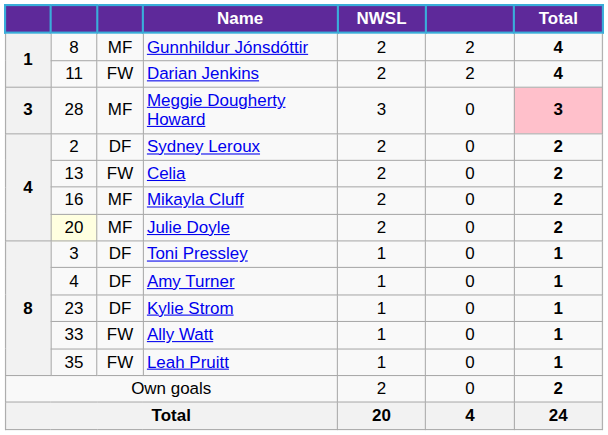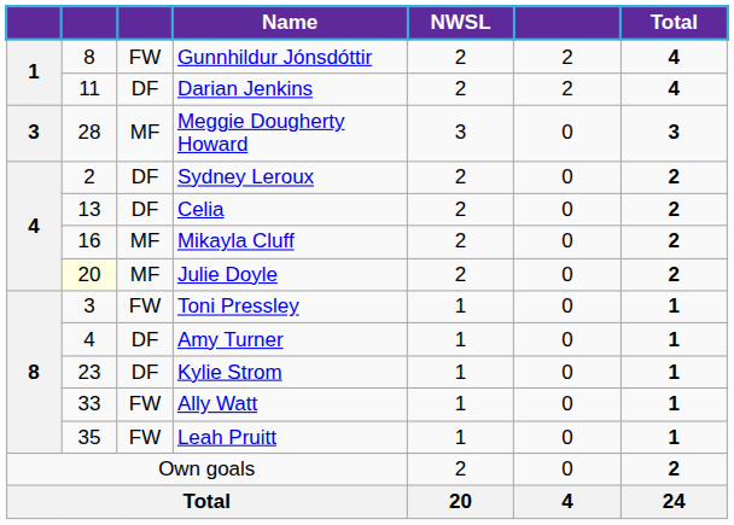Gunnhildur Jónsdóttir | column 3: MF -> FW
Darian Jenkins | column 3: FW -> DF
Meggie Dougherty Howard | Total: pink background -> no background
Celia | column 3: FW -> DF
Toni Pressley | column 3: DF -> FW
